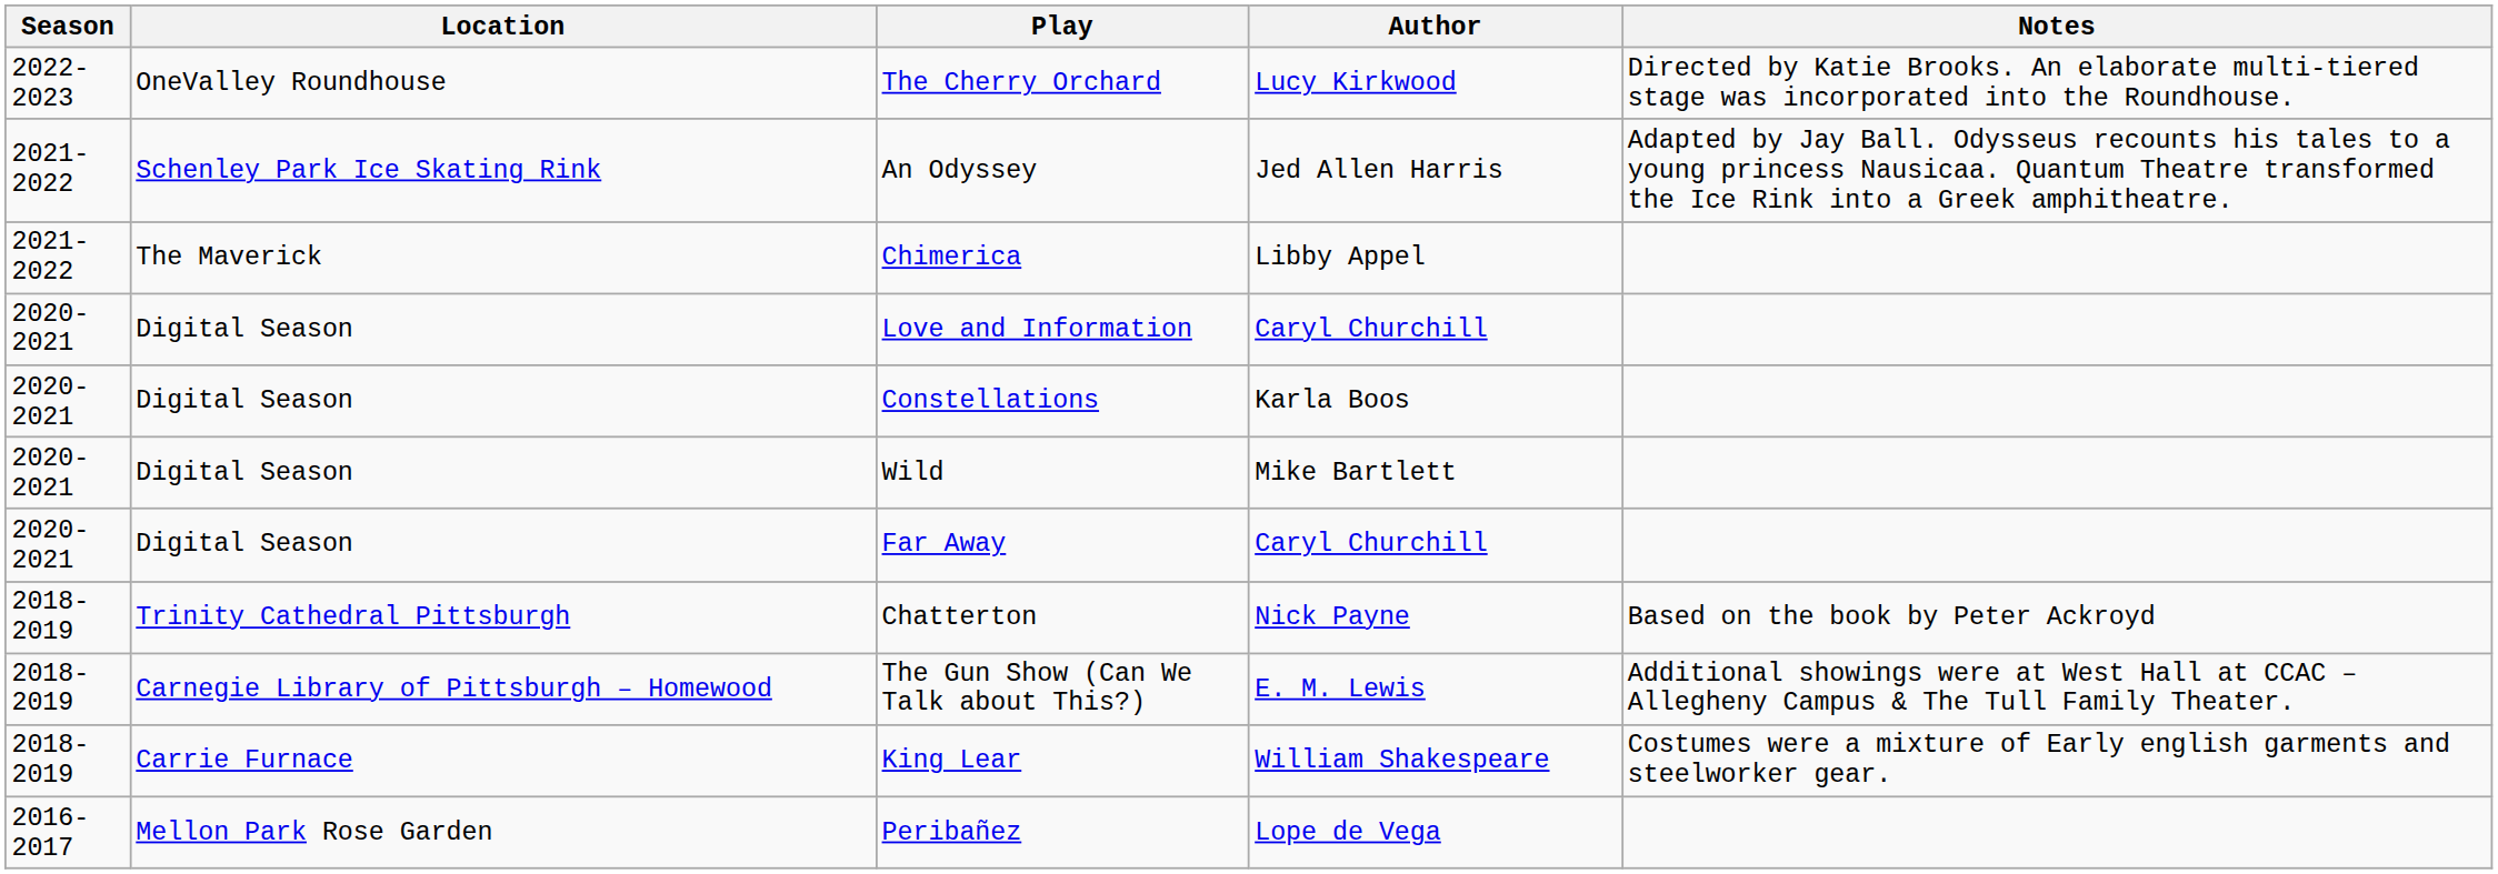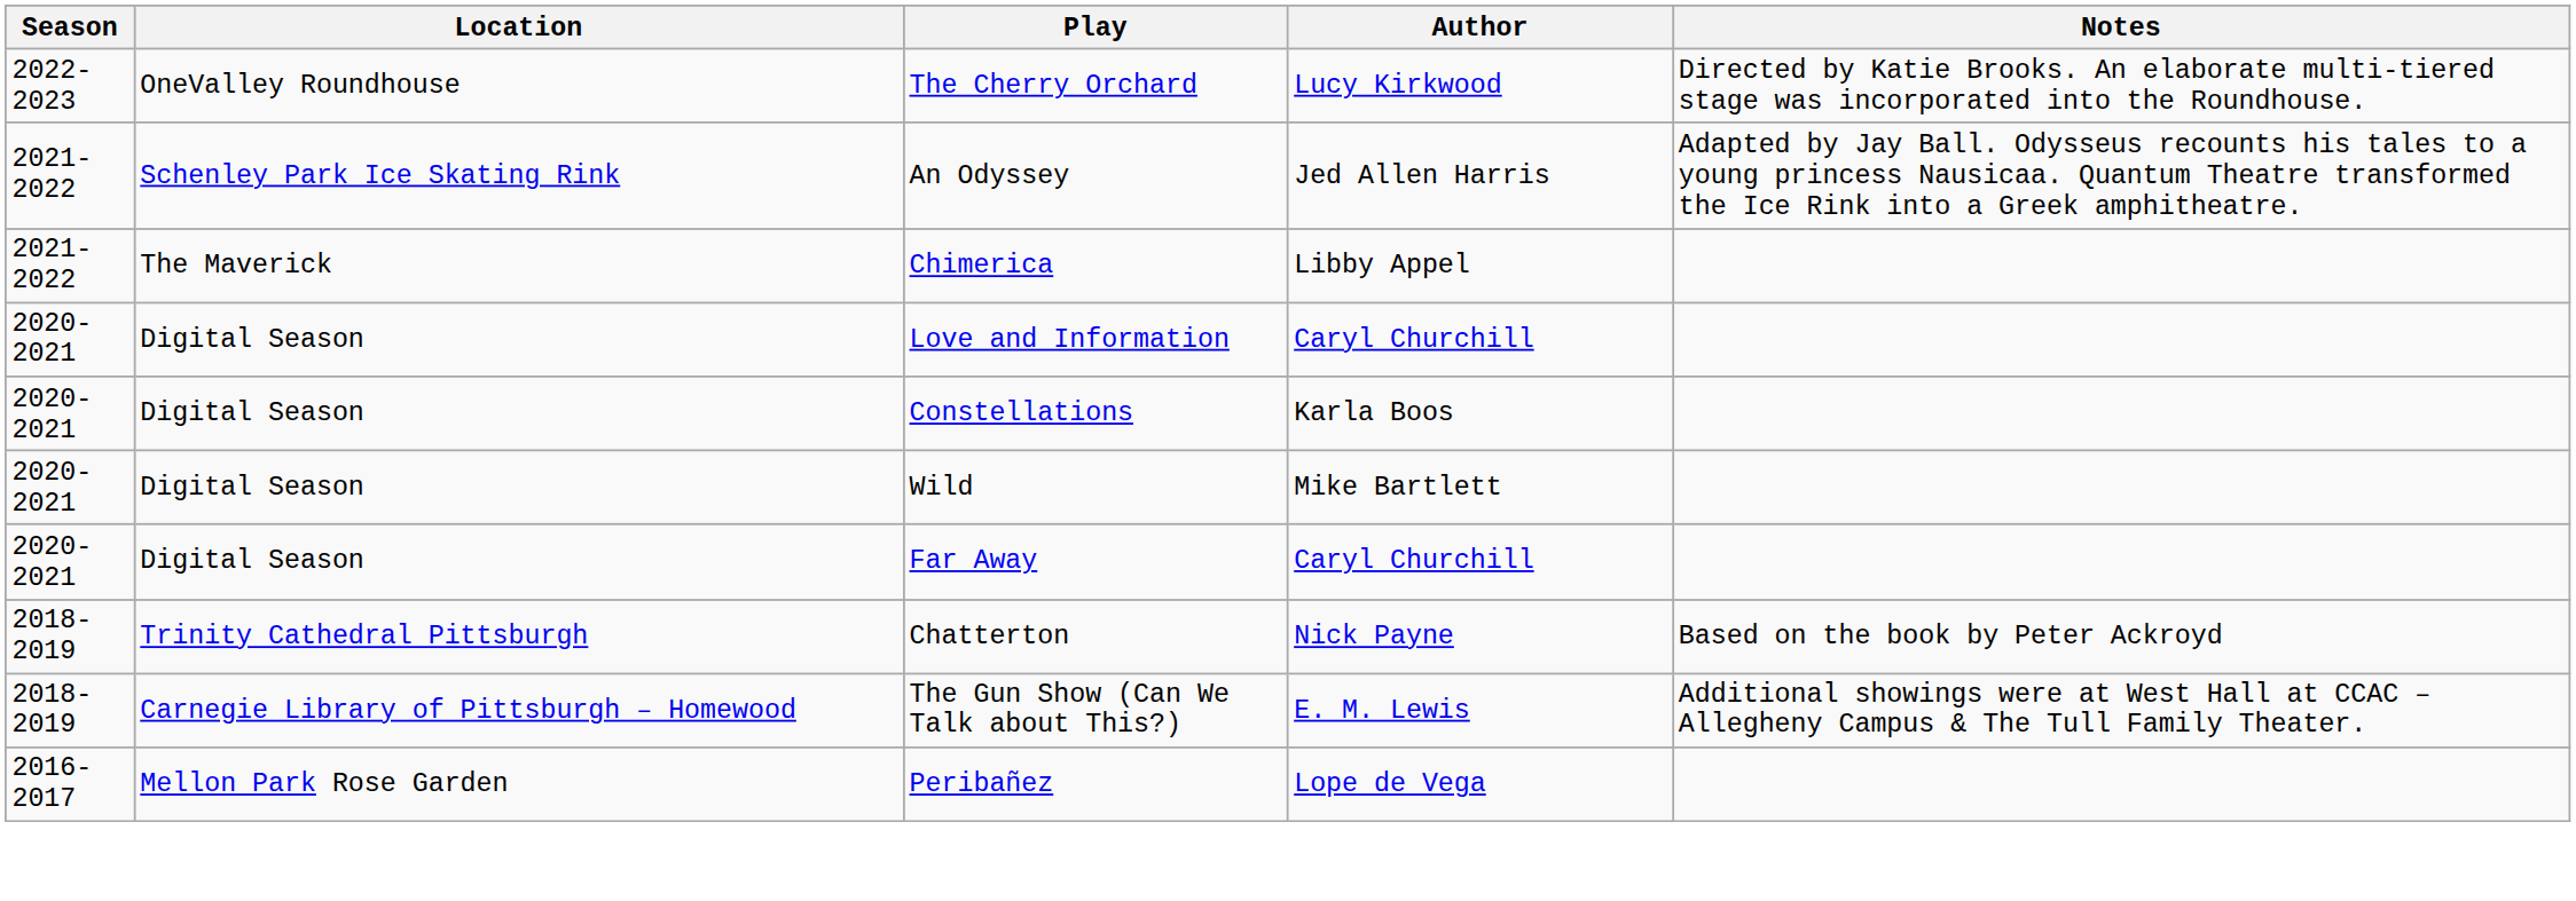- row: 2018-2019 | Carrie Furnace | King Lear | William Shakespeare | Costumes were a mixture of Early english garments and steelworker gear.
